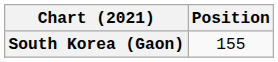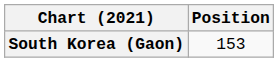South Korea (Gaon) | Position: 155 -> 153
